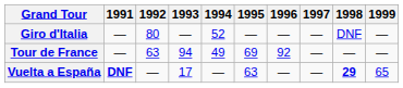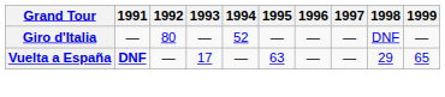- row: Tour de France | — | 63 | 94 | 49 | 69 | 92 | — | — | —
Vuelta a España | 1998: bold -> normal
